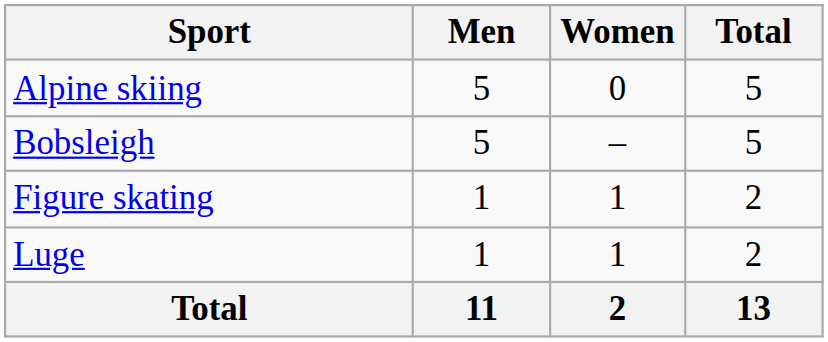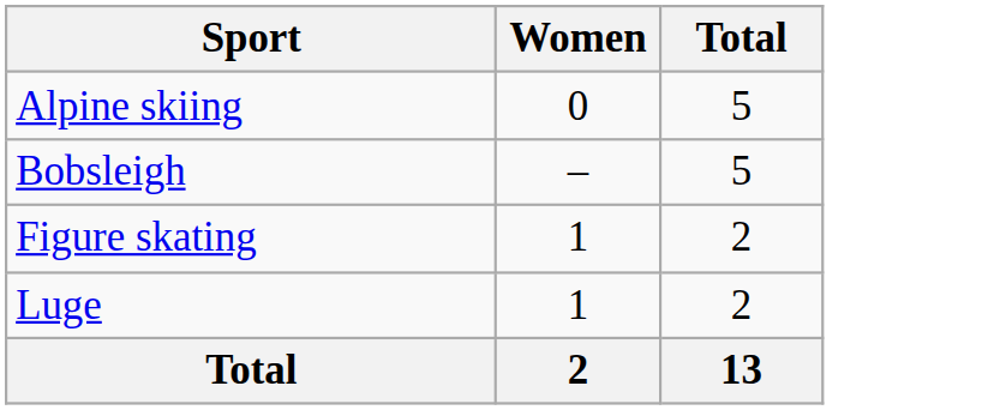- column: Men | 5 | 5 | 1 | 1 | 11
